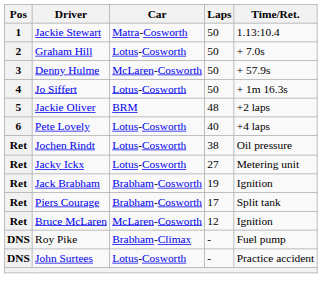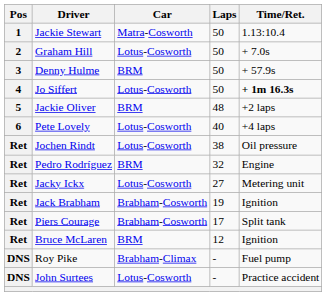Denny Hulme | Car: McLaren-Cosworth -> BRM
Jo Siffert | Time/Ret.: normal -> bold
+ row: Ret | Pedro Rodríguez | BRM | 32 | Engine
Bruce McLaren | Car: McLaren-Cosworth -> BRM
